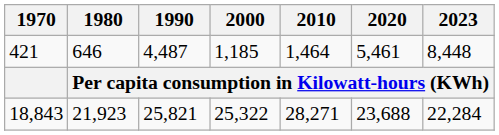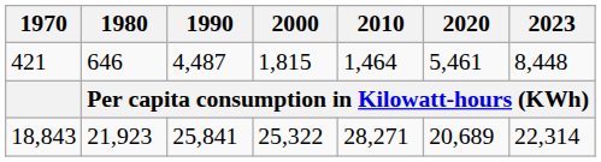421 | 2000: 1,185 -> 1,815
18,843 | 1990: 25,821 -> 25,841
18,843 | 2020: 23,688 -> 20,689
18,843 | 2023: 22,284 -> 22,314
